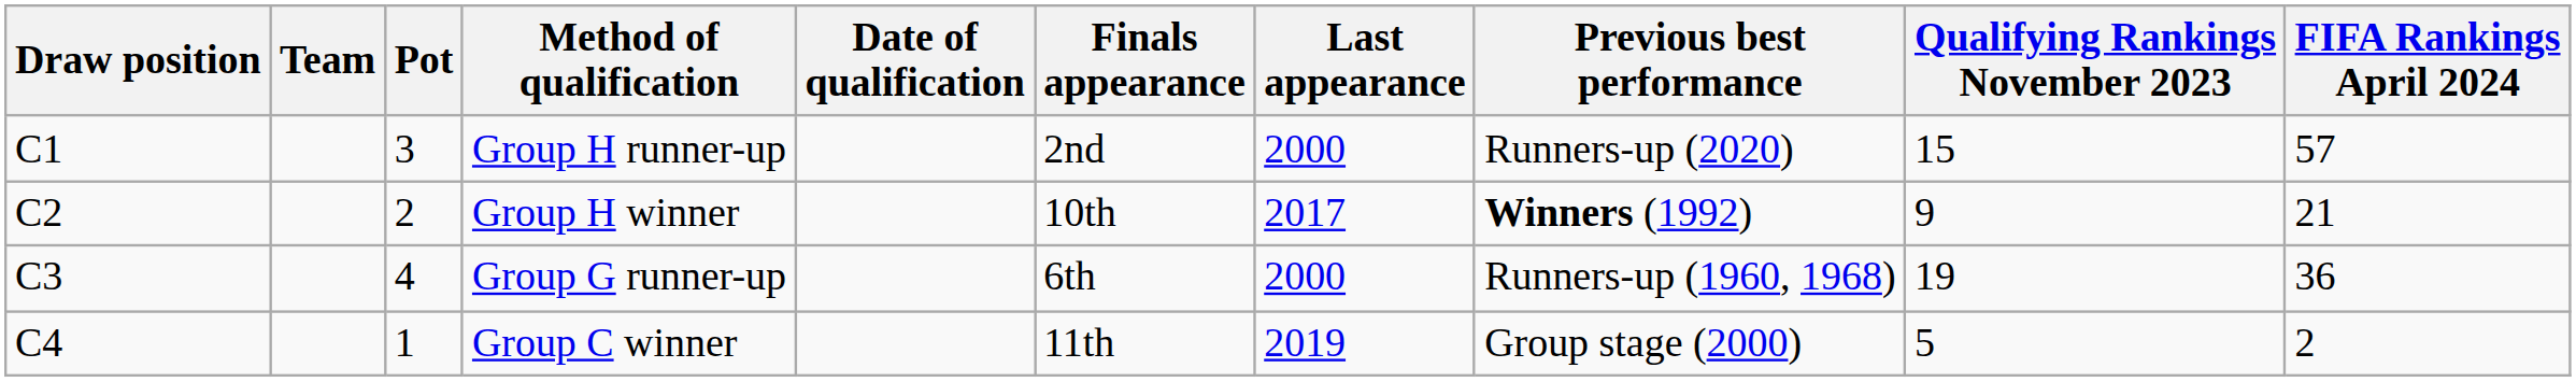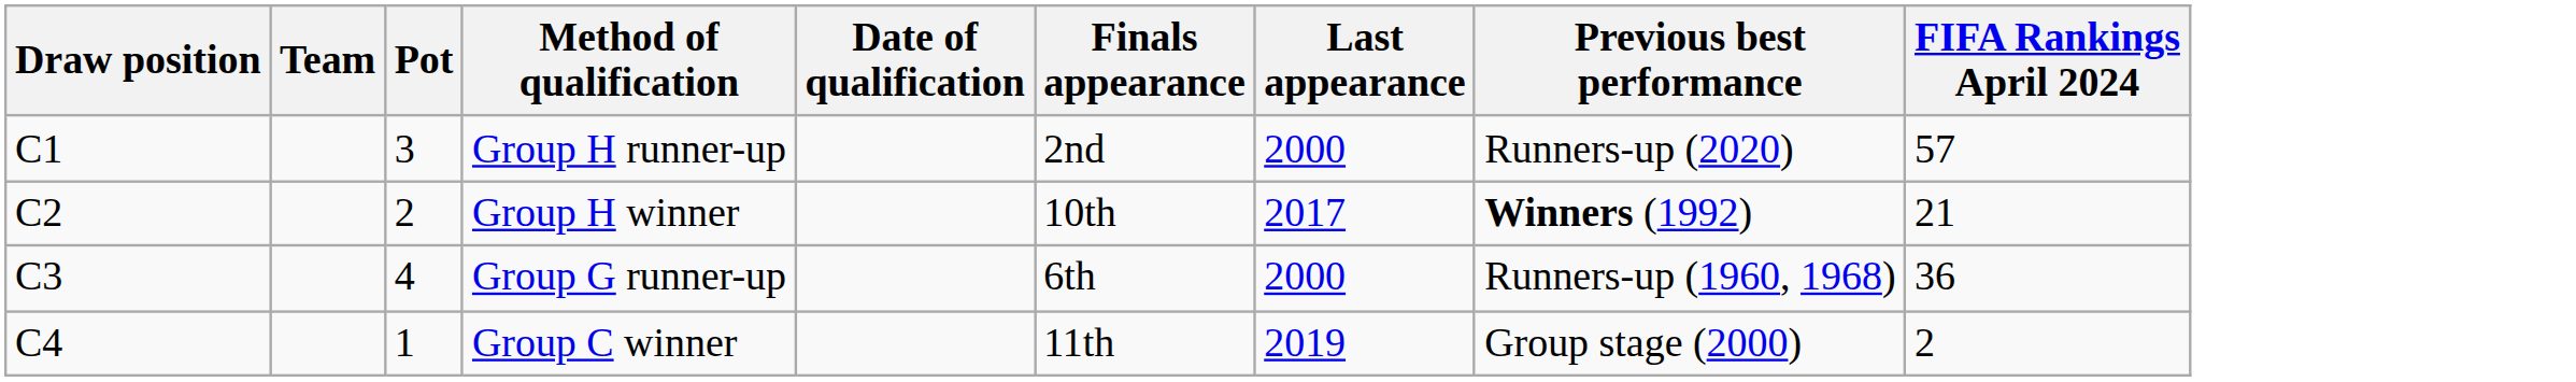- column: Qualifying Rankings November 2023 | 15 | 9 | 19 | 5
